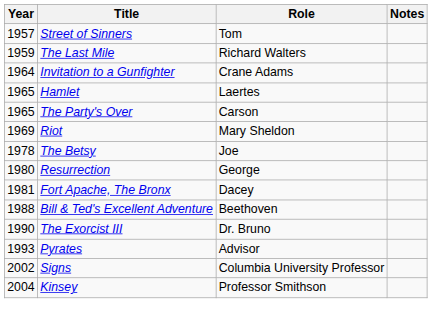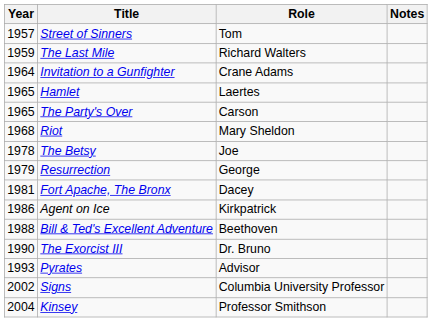Riot | Year: 1969 -> 1968
Resurrection | Year: 1980 -> 1979
+ row: 1986 | Agent on Ice | Kirkpatrick
